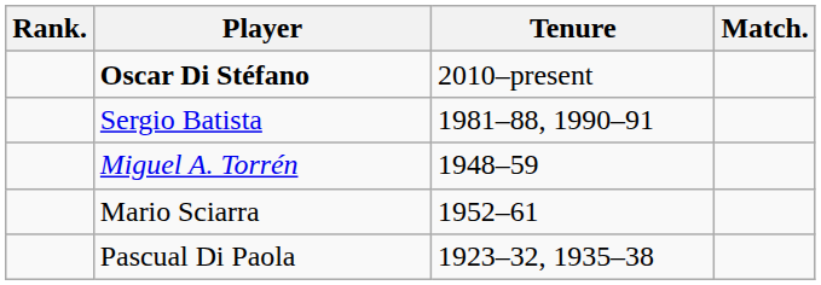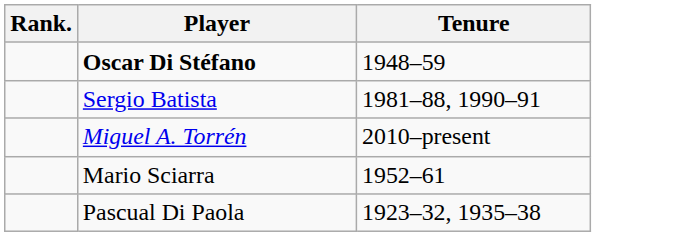- column: Match.
Oscar Di Stéfano | Tenure: 2010–present -> 1948–59
Miguel A. Torrén | Tenure: 1948–59 -> 2010–present
